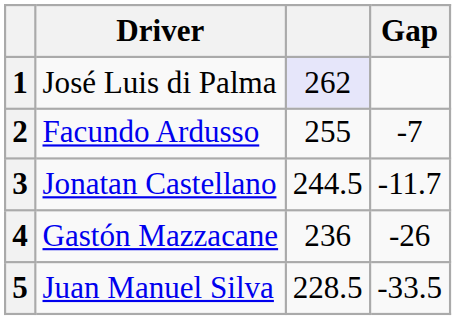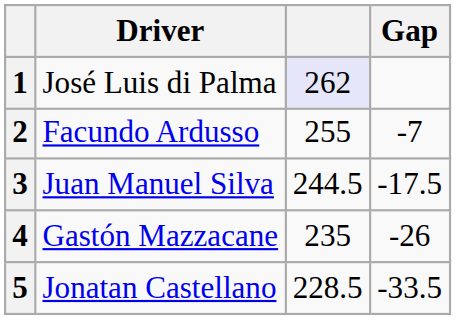3 | Driver: Jonatan Castellano -> Juan Manuel Silva
3 | Gap: -11.7 -> -17.5
4 | column 3: 236 -> 235
5 | Driver: Juan Manuel Silva -> Jonatan Castellano
